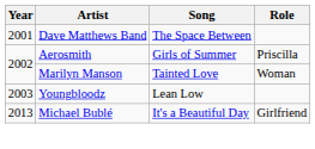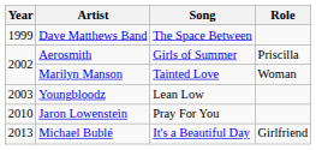Dave Matthews Band | Year: 2001 -> 1999
+ row: 2010 | Jaron Lowenstein | Pray For You
